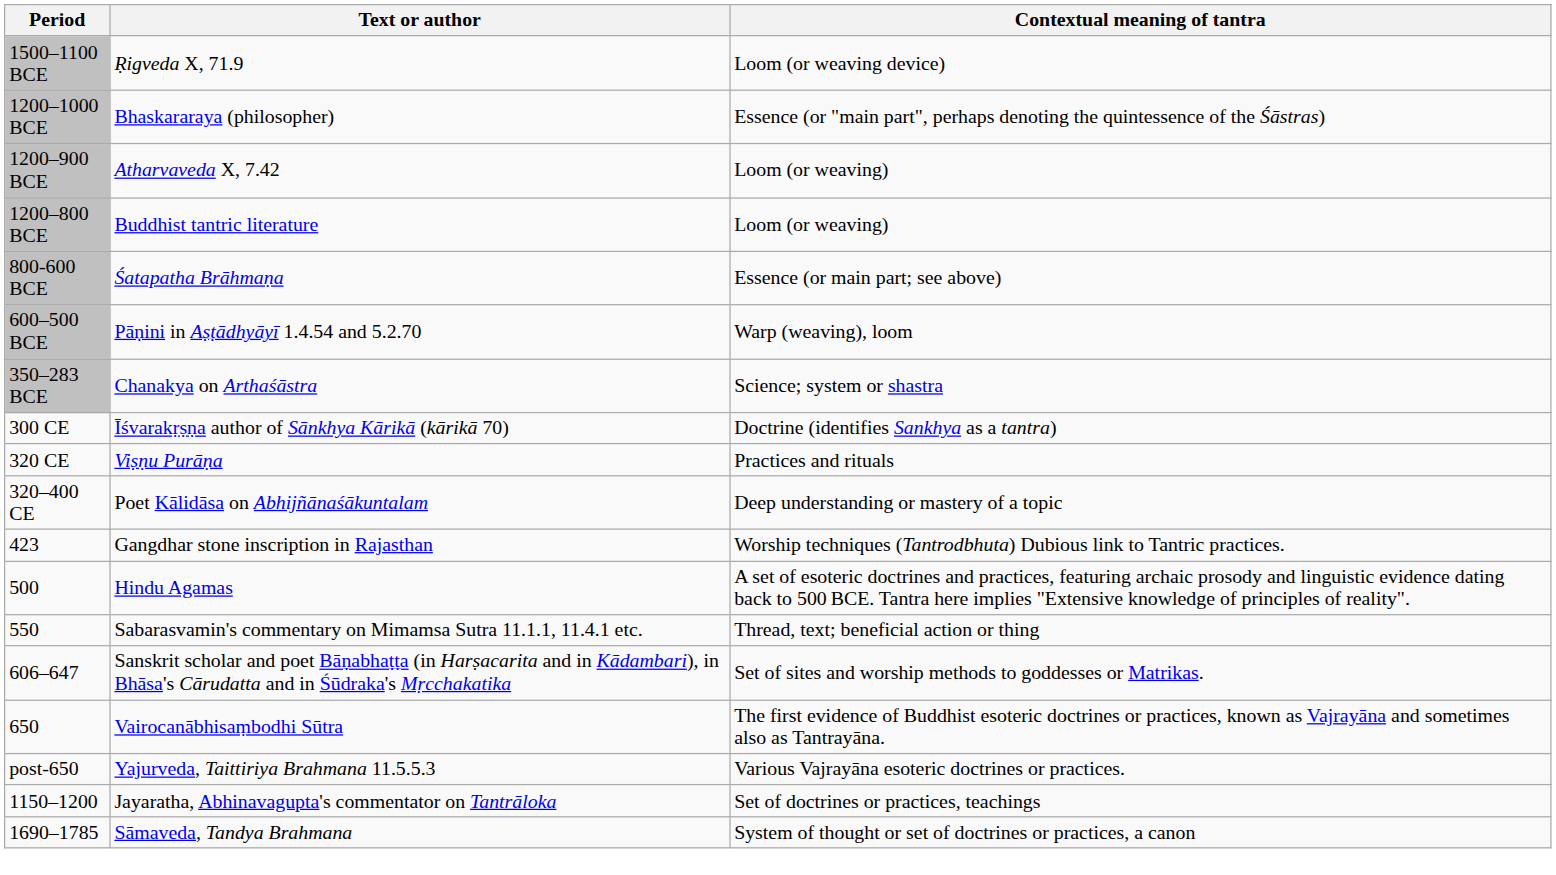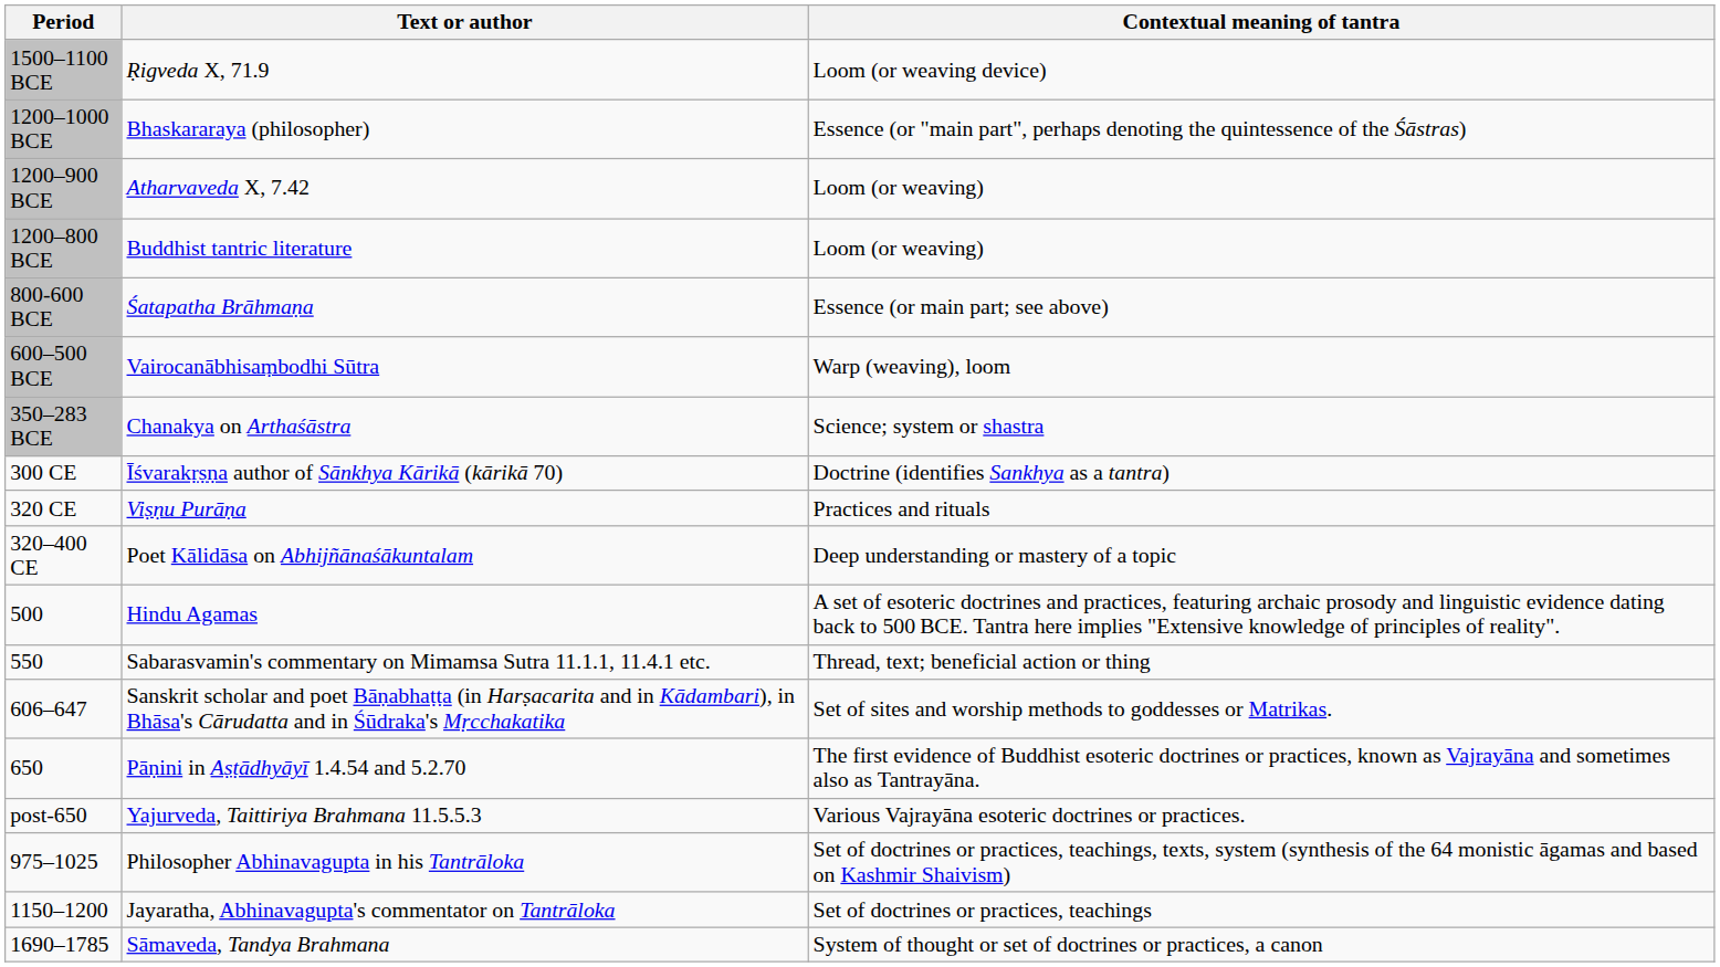600–500 BCE | Text or author: Pāṇini in Aṣṭādhyāyī 1.4.54 and 5.2.70 -> Vairocanābhisaṃbodhi Sūtra
- row: 423 | Gangdhar stone inscription in Rajasthan | Worship techniques (Tantrodbhuta) Dubious link to Tantric practices.
650 | Text or author: Vairocanābhisaṃbodhi Sūtra -> Pāṇini in Aṣṭādhyāyī 1.4.54 and 5.2.70
+ row: 975–1025 | Philosopher Abhinavagupta in his Tantrāloka | Set of doctrines or practices, teachings, texts, system (synthesis of the 64 monistic āgamas and based on Kashmir Shaivism)
